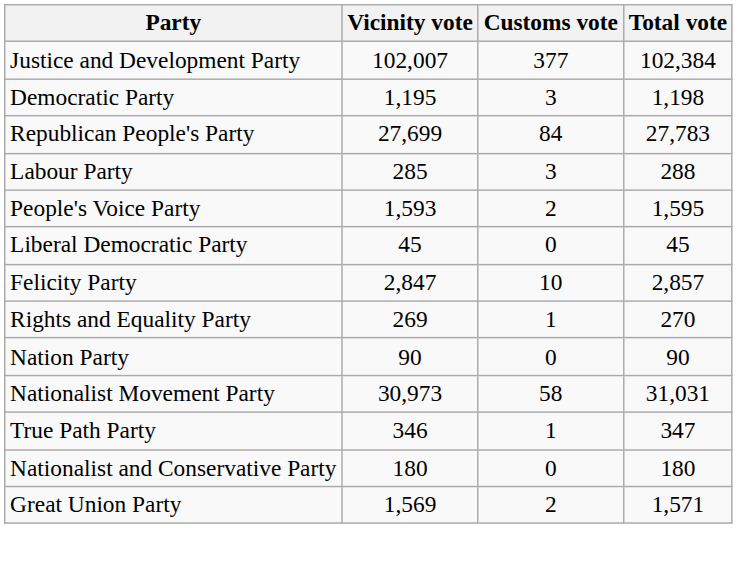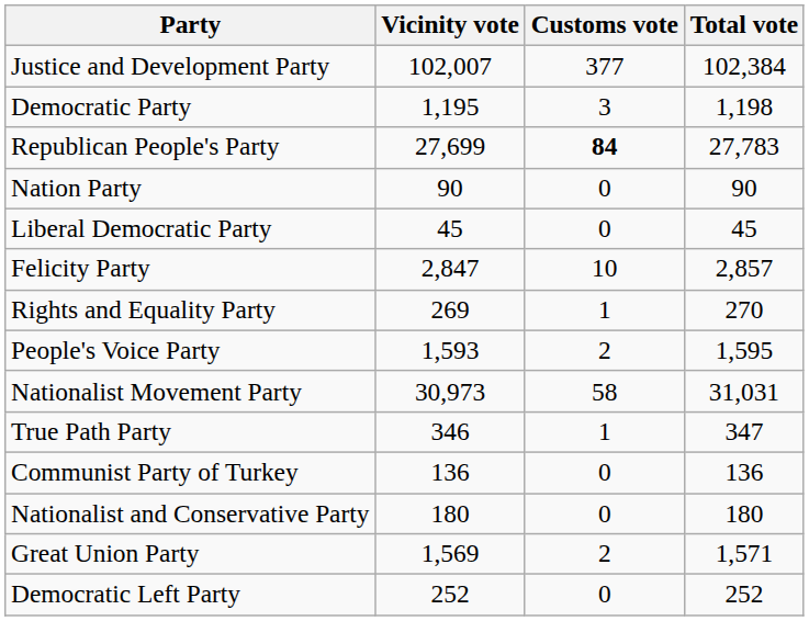Republican People's Party | Customs vote: normal -> bold
- row: Labour Party | 285 | 3 | 288
rows swapped: Nation Party <-> People's Voice Party
+ row: Communist Party of Turkey | 136 | 0 | 136
+ row: Democratic Left Party | 252 | 0 | 252
